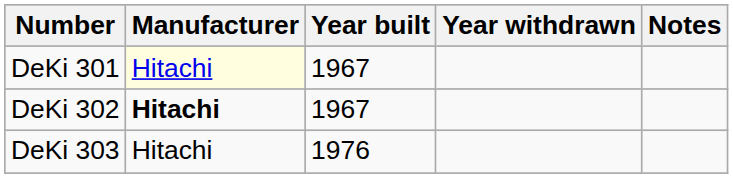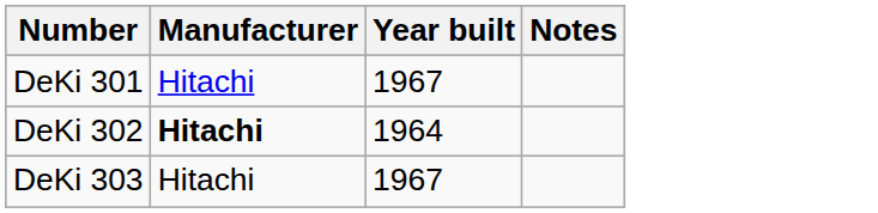- column: Year withdrawn
DeKi 301 | Manufacturer: lightyellow background -> no background
DeKi 302 | Year built: 1967 -> 1964
DeKi 303 | Year built: 1976 -> 1967
